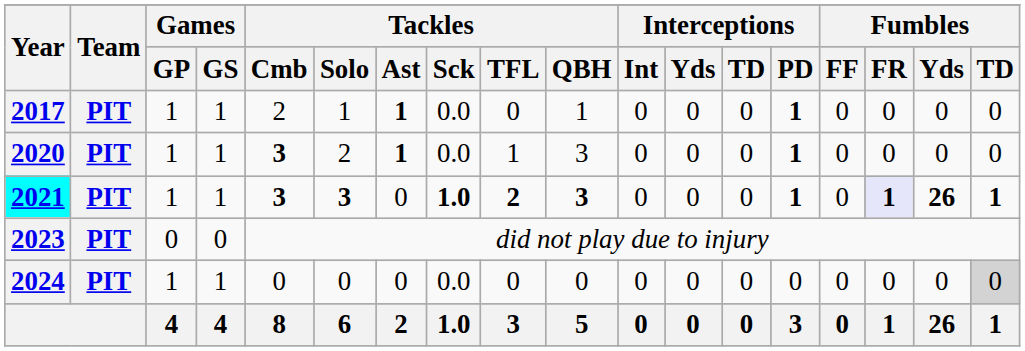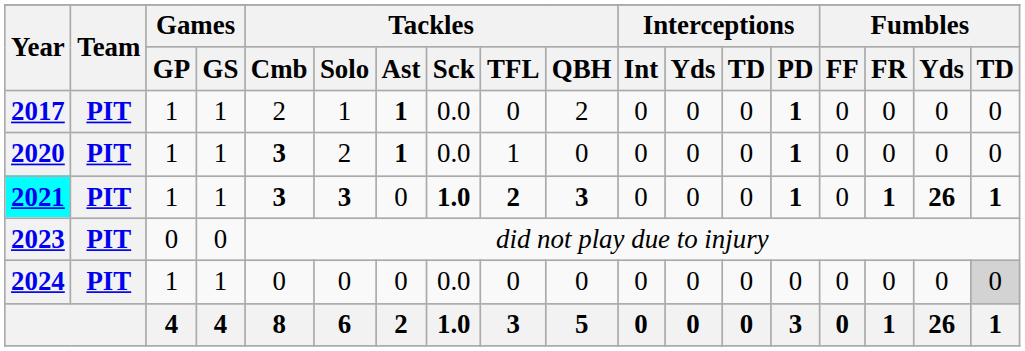2017 | Tackles / QBH: 1 -> 2
2020 | Tackles / QBH: 3 -> 0
2021 | Fumbles / FR: lavender background -> no background
